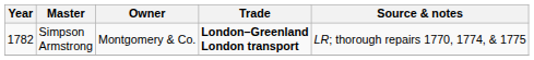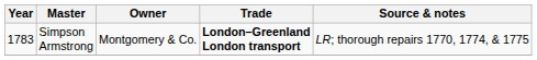Simpson Armstrong | Year: 1782 -> 1783
